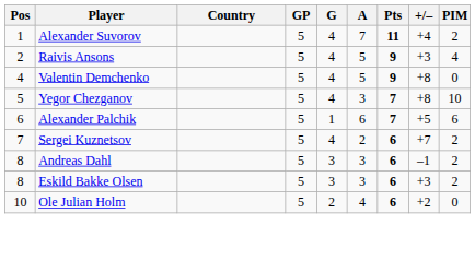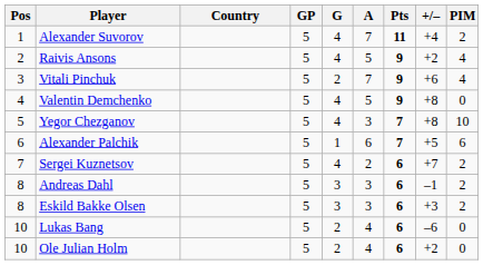Raivis Ansons | +/–: +3 -> +2
+ row: 3 | Vitali Pinchuk | 5 | 2 | 7 | 9 | +6 | 4
+ row: 10 | Lukas Bang | 5 | 2 | 4 | 6 | –6 | 0
